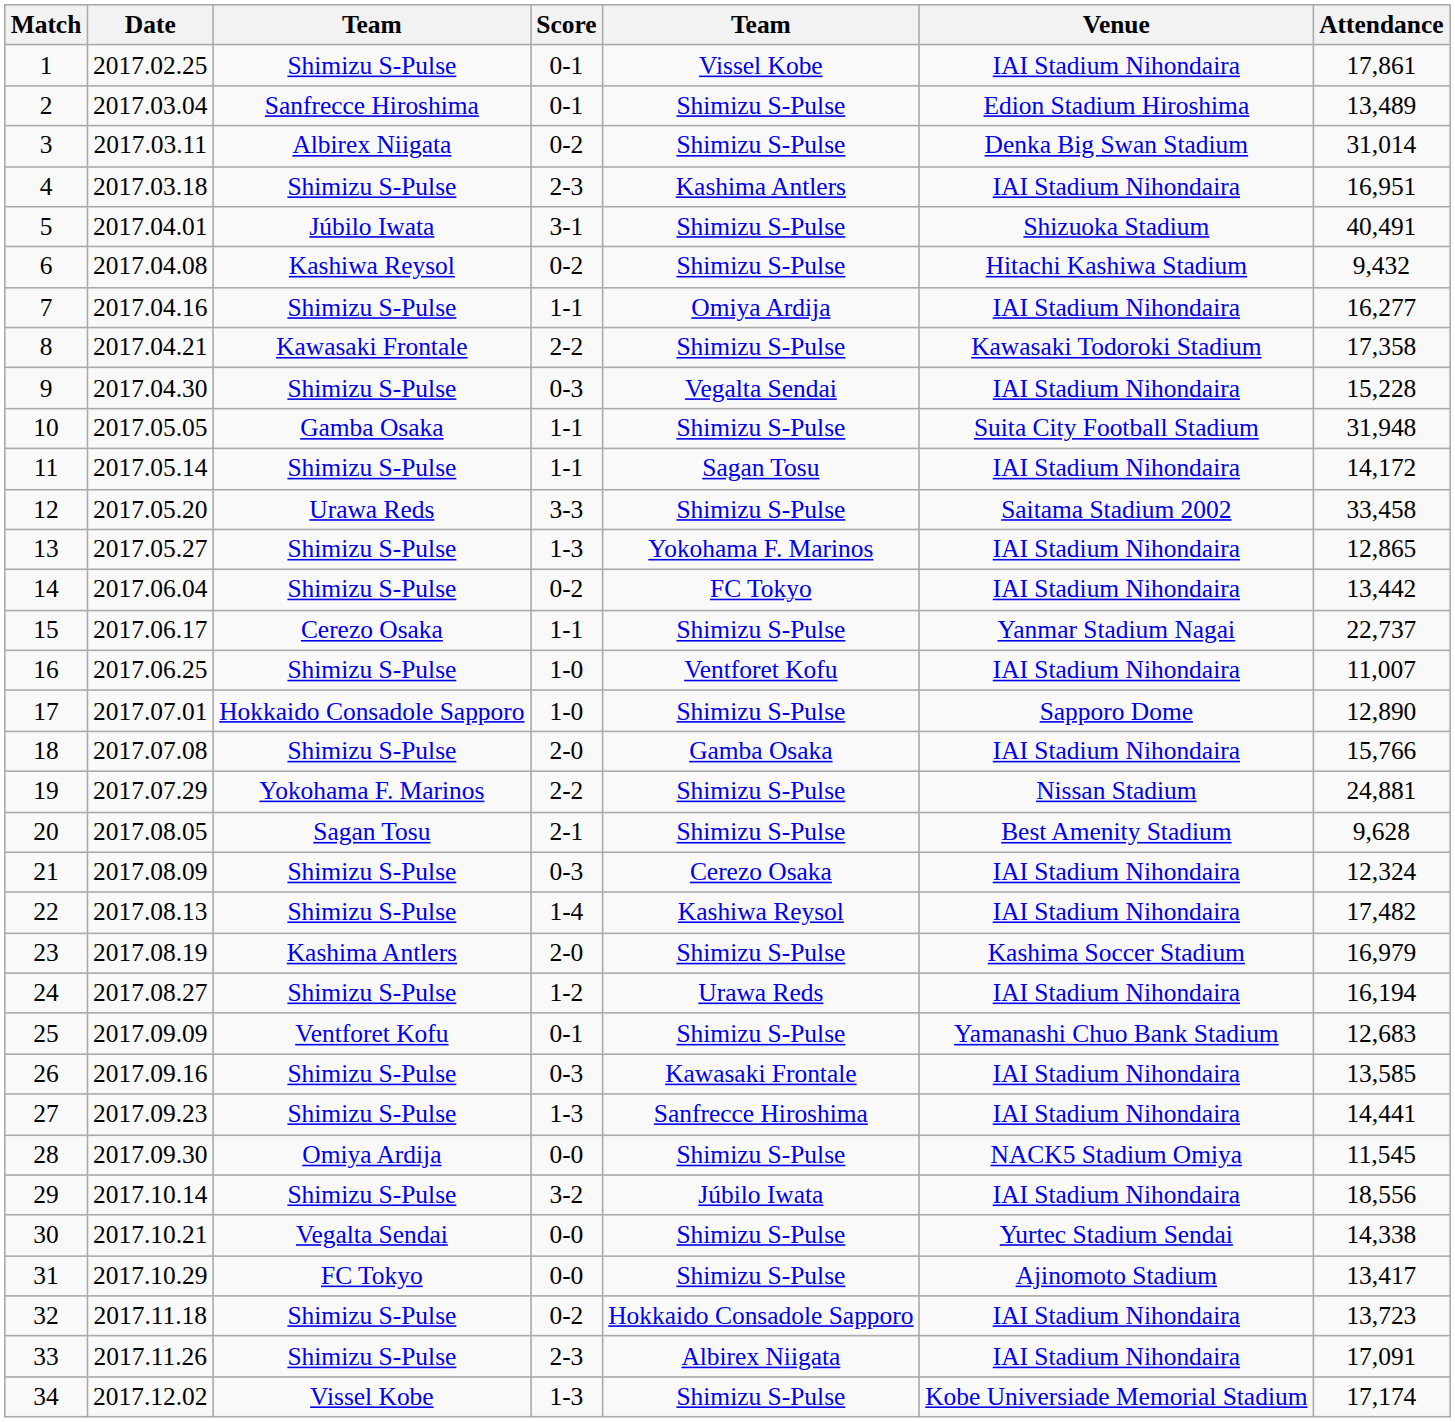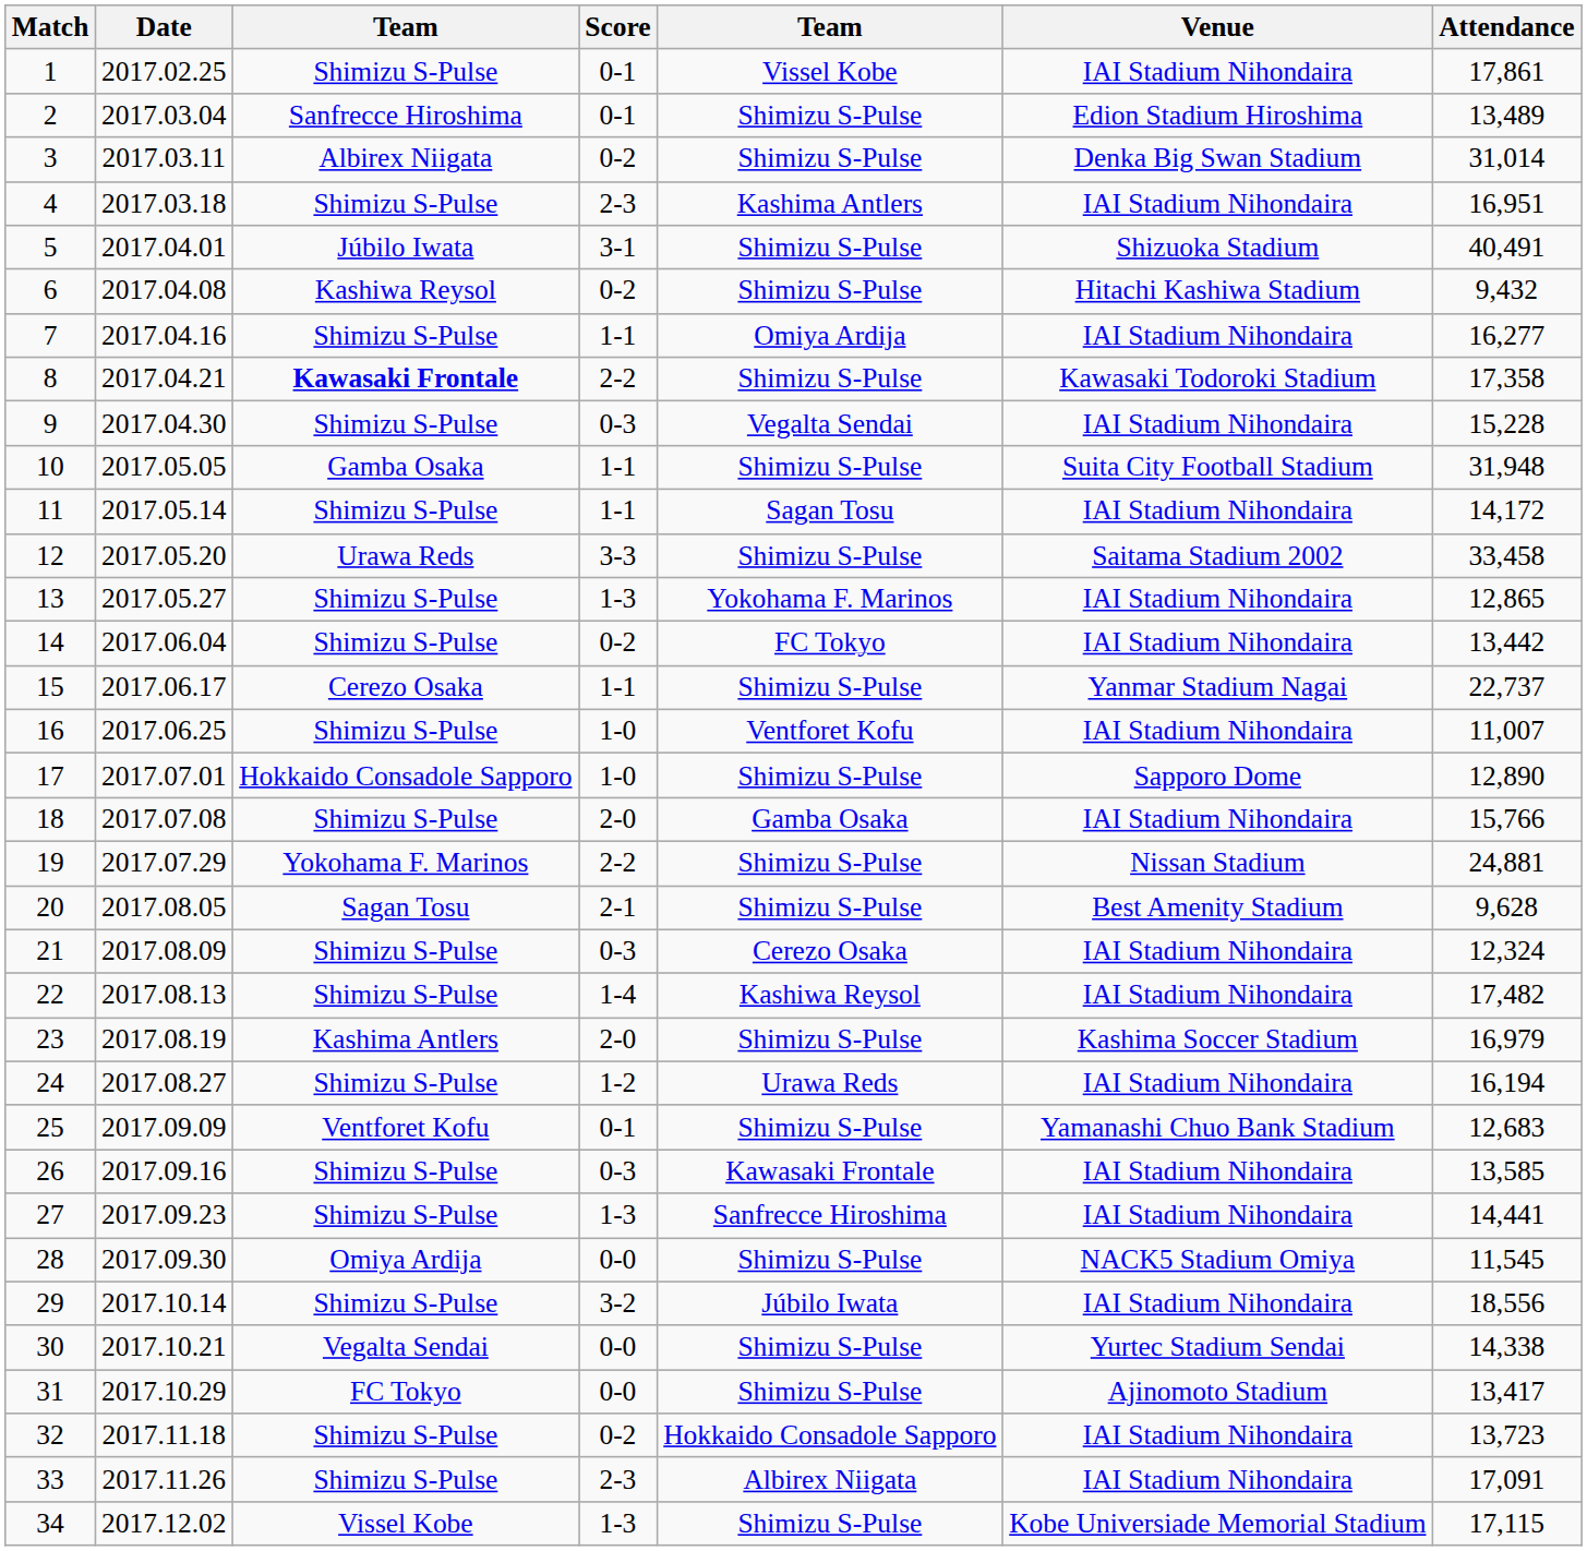8 | column 3: normal -> bold
34 | Attendance: 17,174 -> 17,115
